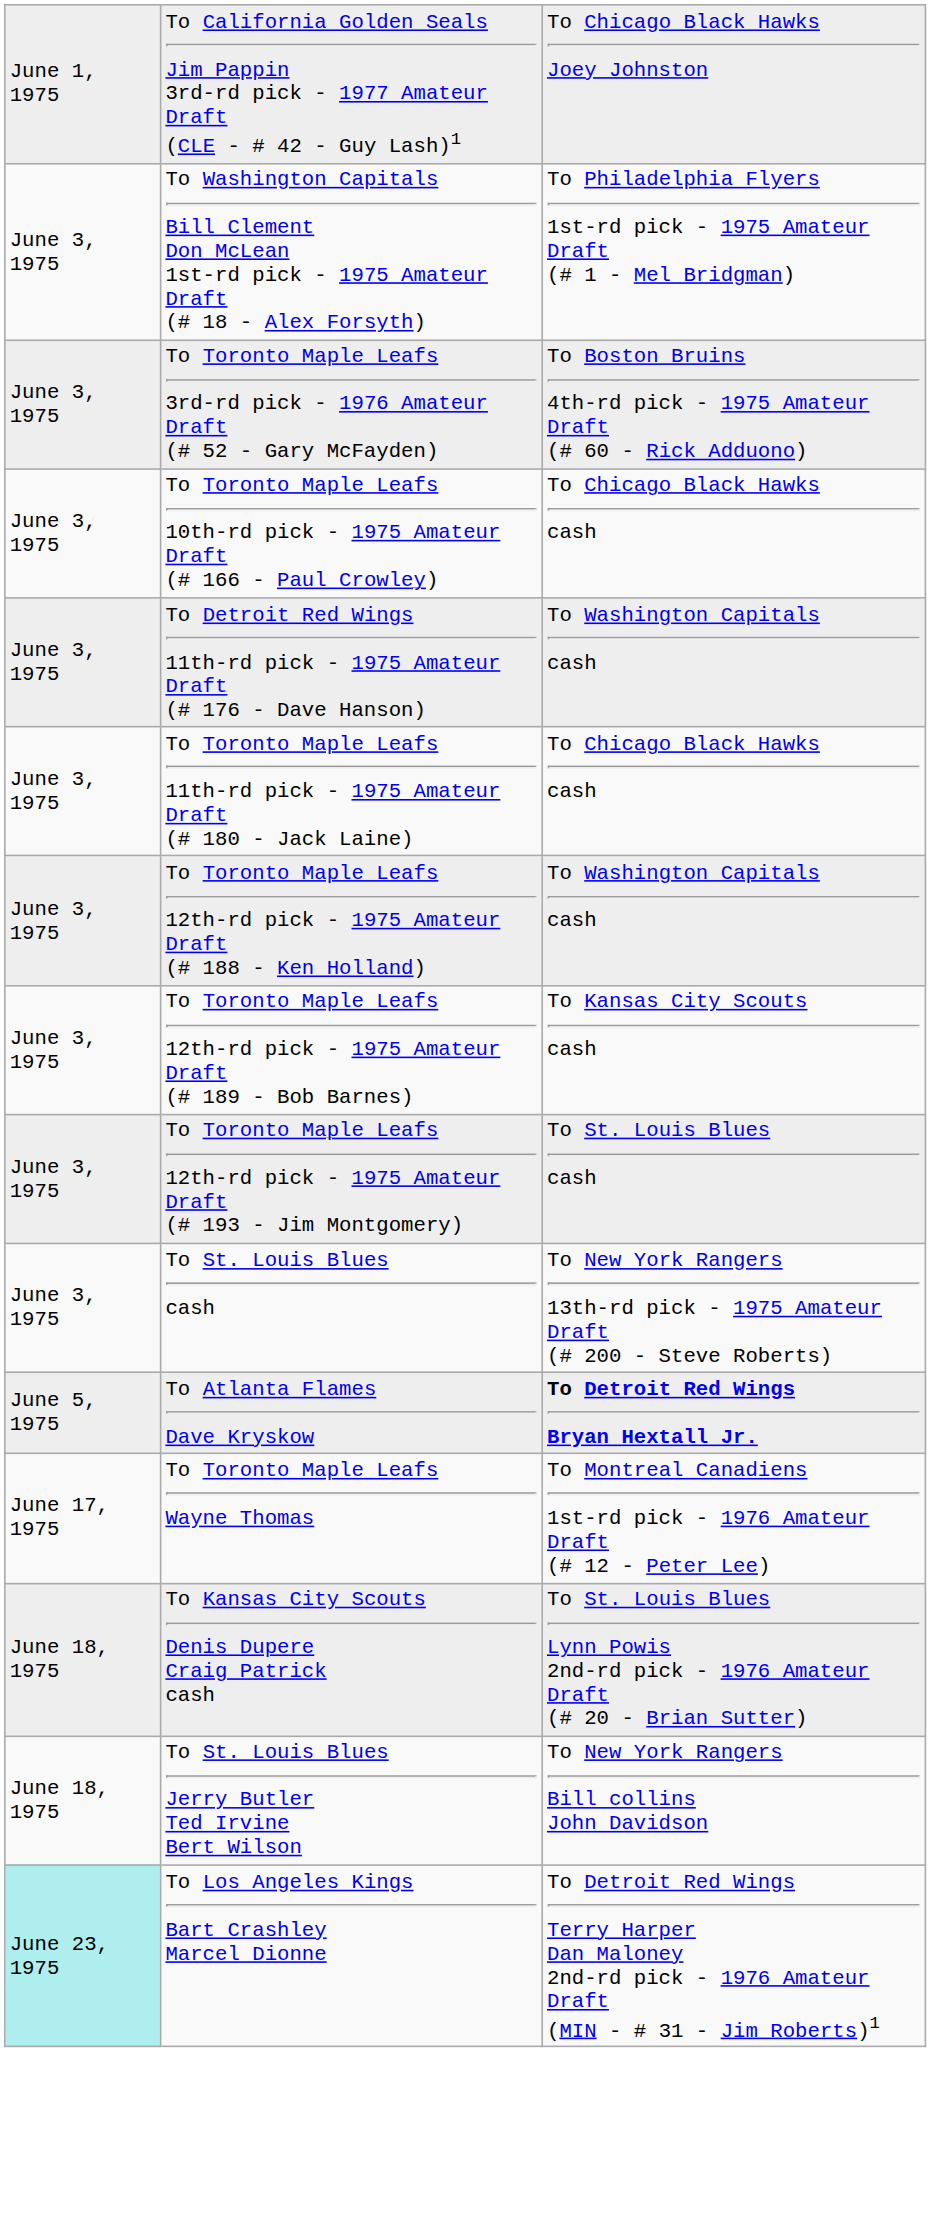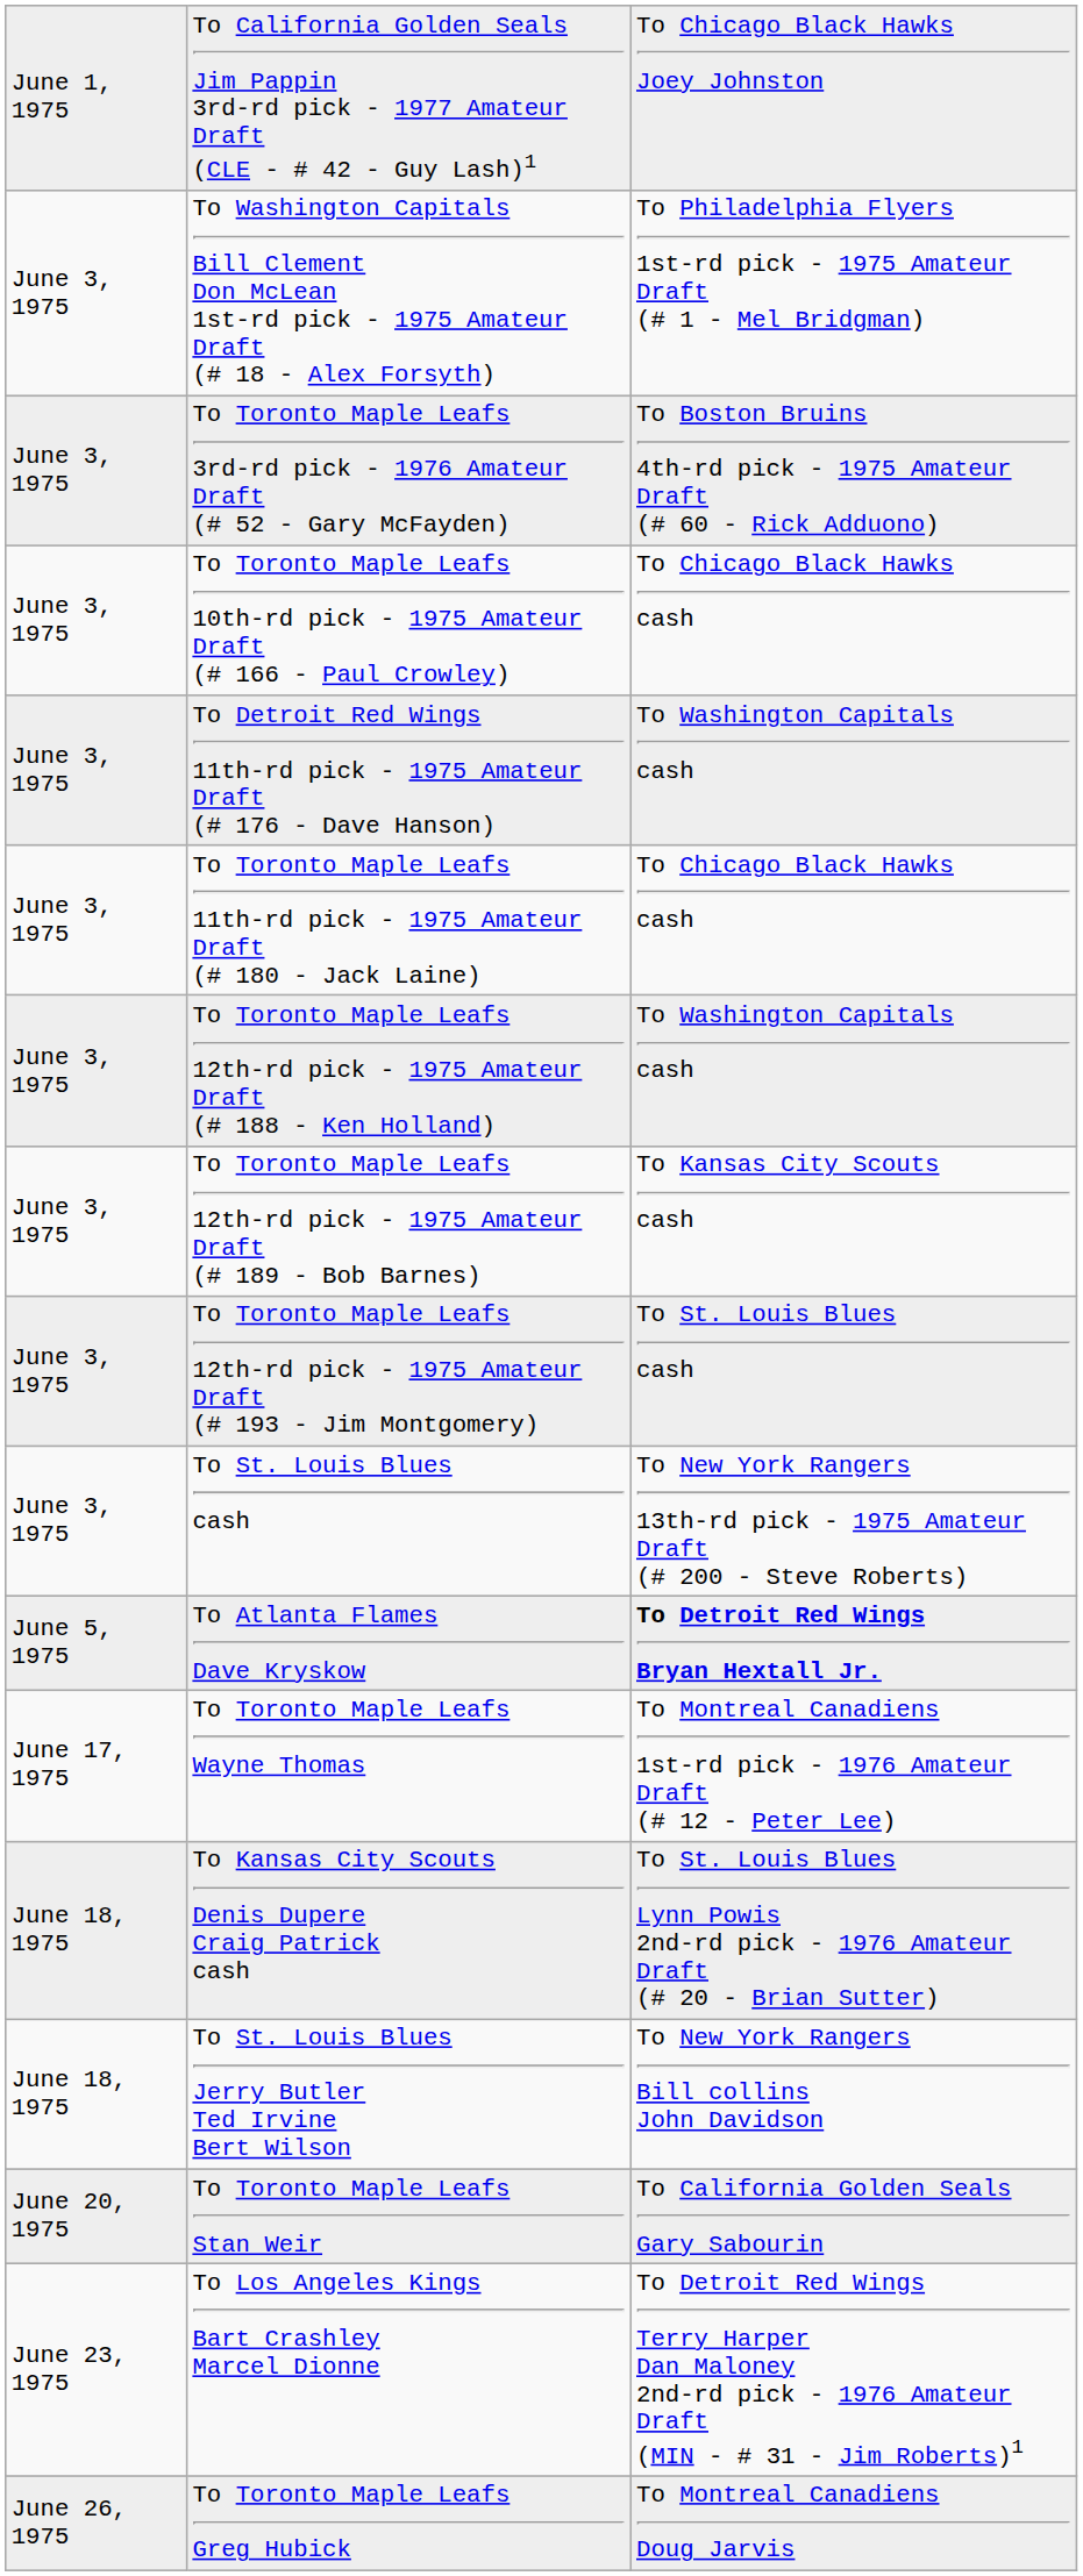+ row: June 20, 1975 | To Toronto Maple Leafs Stan Weir | To California Golden Seals Gary Sabourin
To Los Angeles Kings Bart Crashley Marcel Dionne | column 1: paleturquoise background -> no background
+ row: June 26, 1975 | To Toronto Maple Leafs Greg Hubick | To Montreal Canadiens Doug Jarvis
